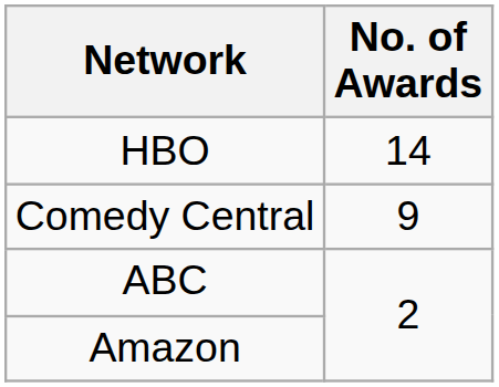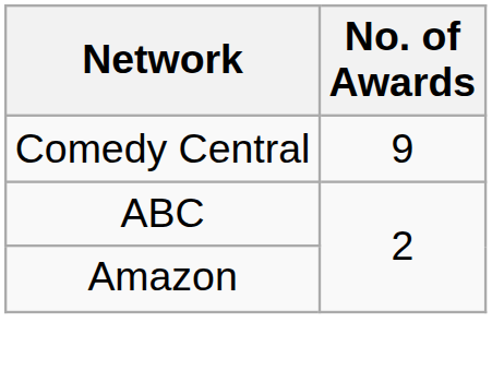- row: HBO | 14
